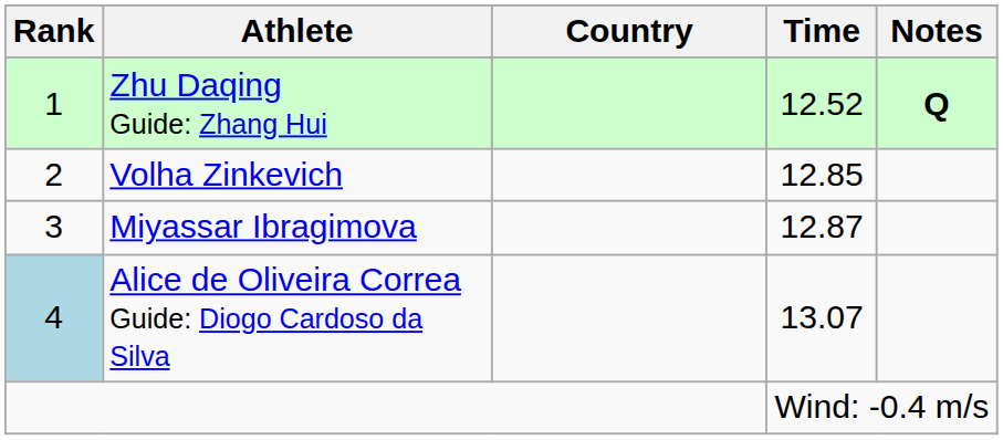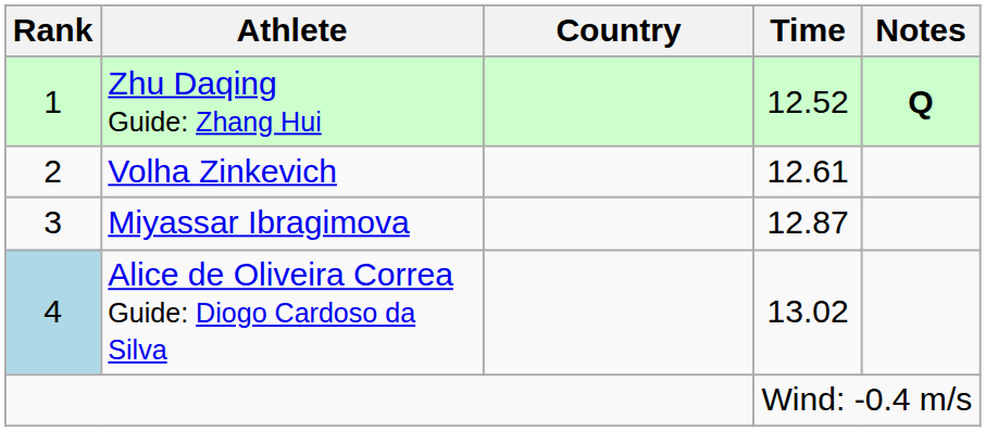Volha Zinkevich | Time: 12.85 -> 12.61
Alice de Oliveira Correa Guide: Diogo Cardoso da Silva | Time: 13.07 -> 13.02
